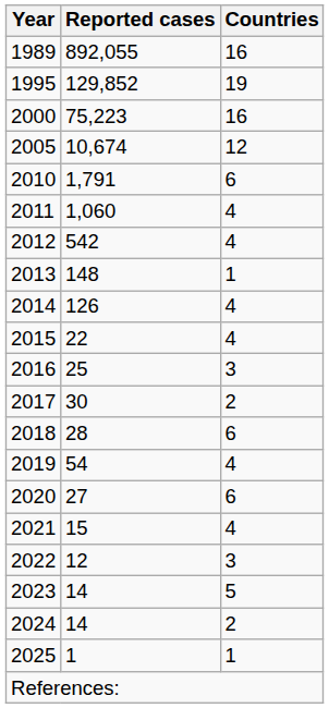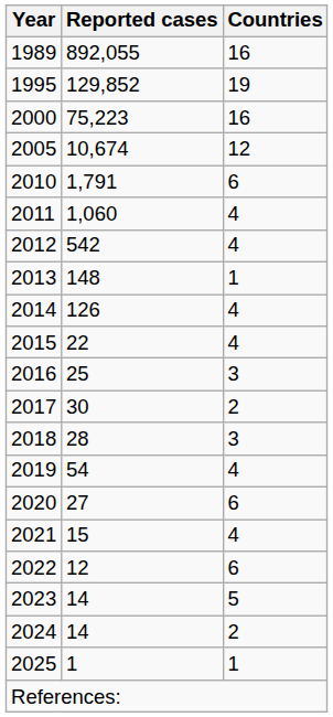2018 | Countries: 6 -> 3
2022 | Countries: 3 -> 6
